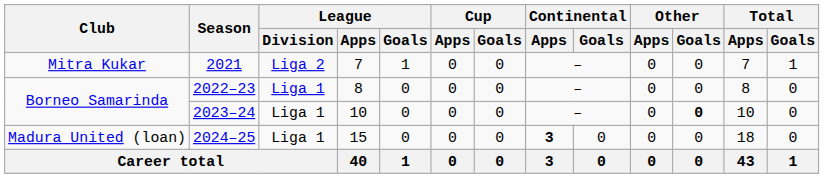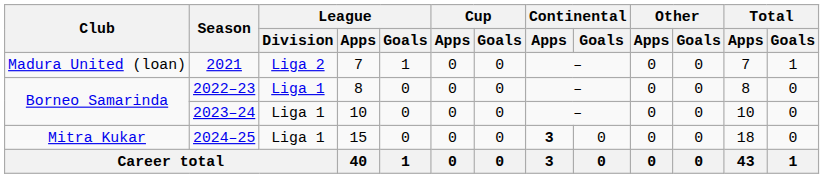2021 | Club: Mitra Kukar -> Madura United (loan)
2023–24 | Other / Goals: bold -> normal
2024–25 | Club: Madura United (loan) -> Mitra Kukar
